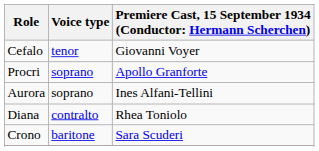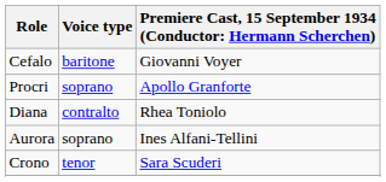Cefalo | Voice type: tenor -> baritone
rows swapped: Diana <-> Aurora
Crono | Voice type: baritone -> tenor
